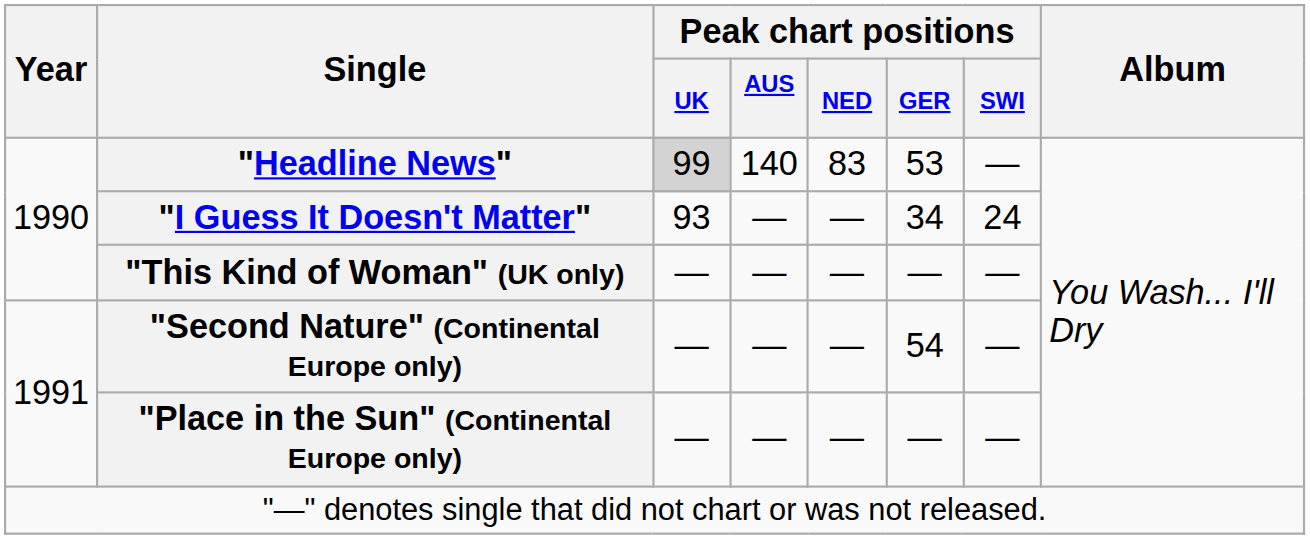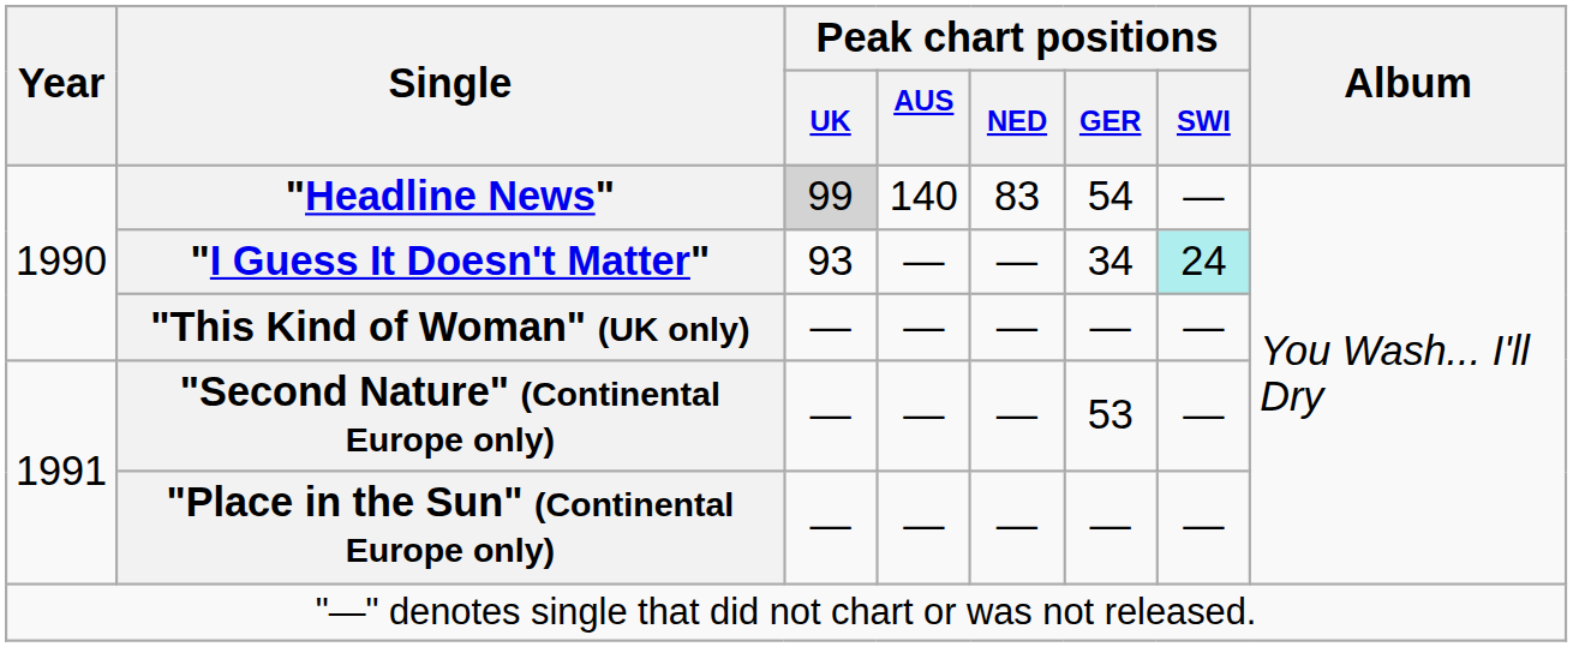"Headline News" | Peak chart positions / GER: 53 -> 54
"I Guess It Doesn't Matter" | Peak chart positions / SWI: no background -> paleturquoise background
"Second Nature" (Continental Europe only) | Peak chart positions / GER: 54 -> 53
